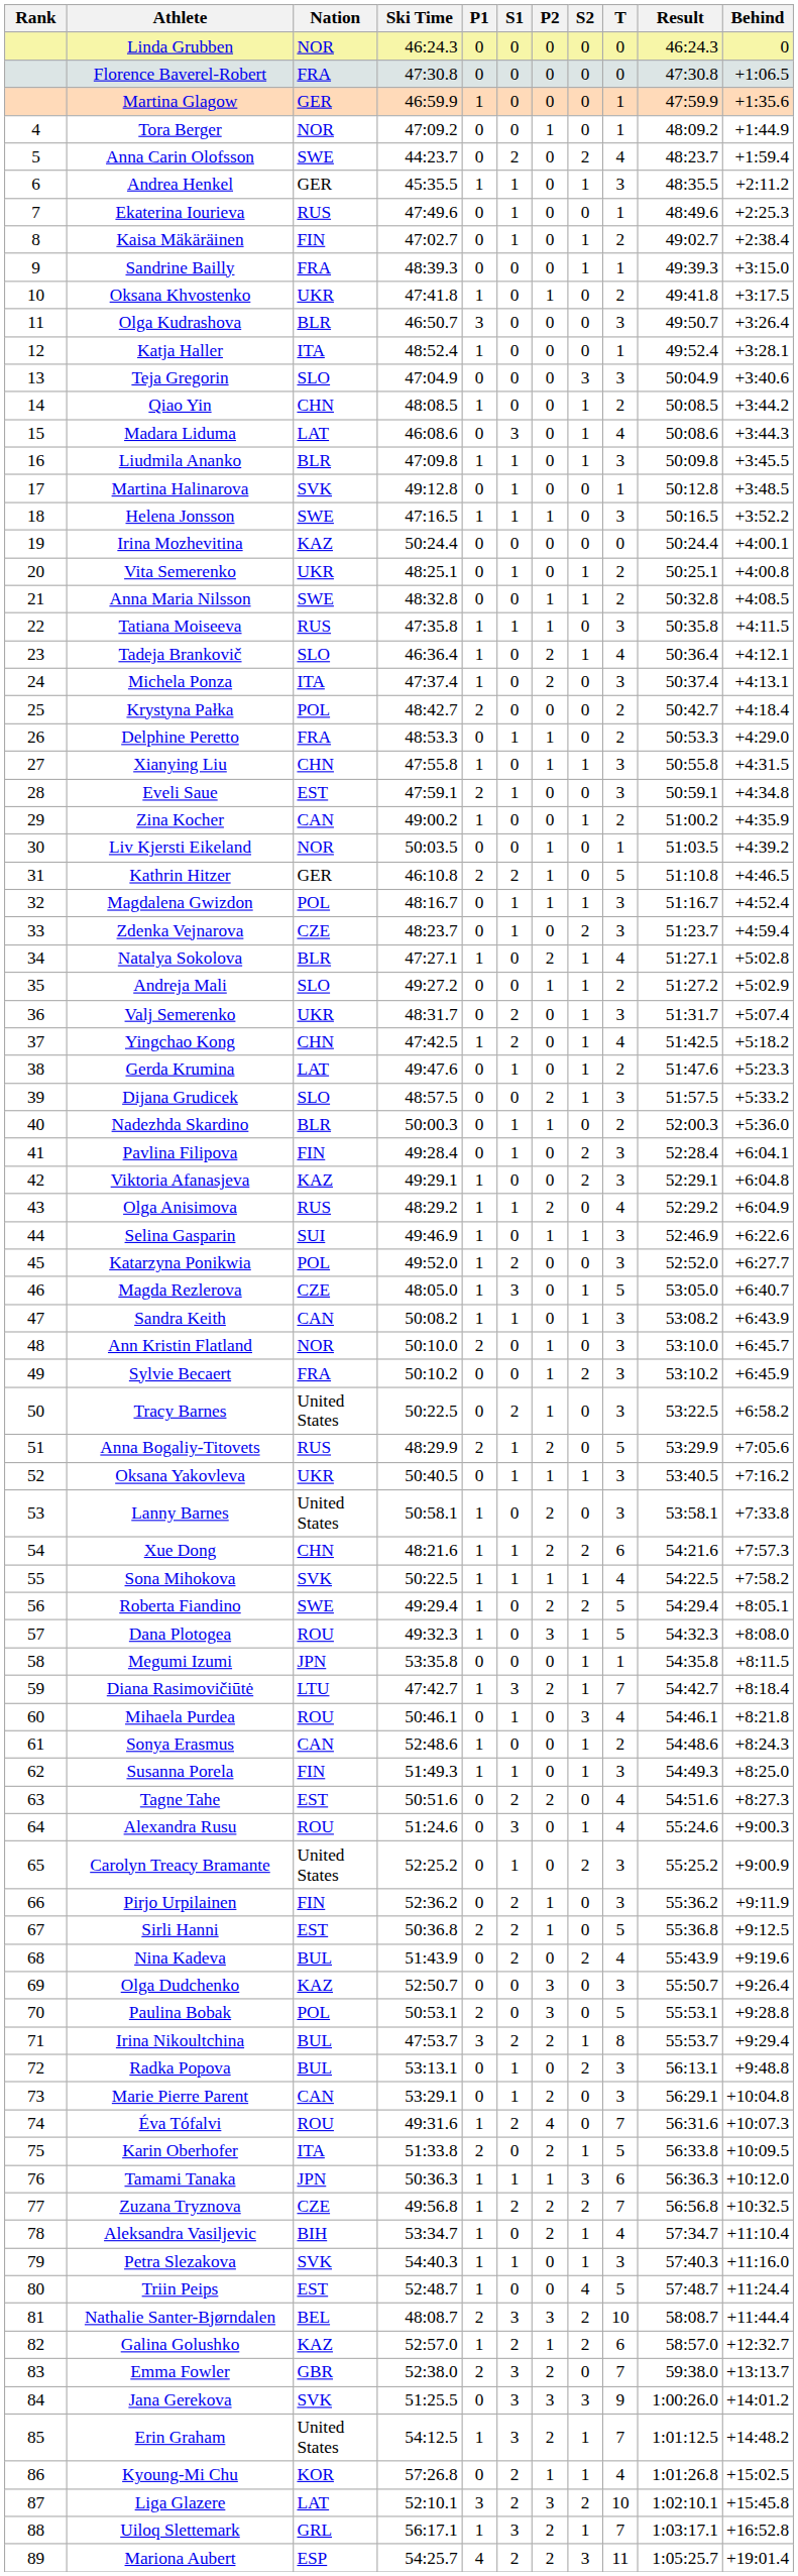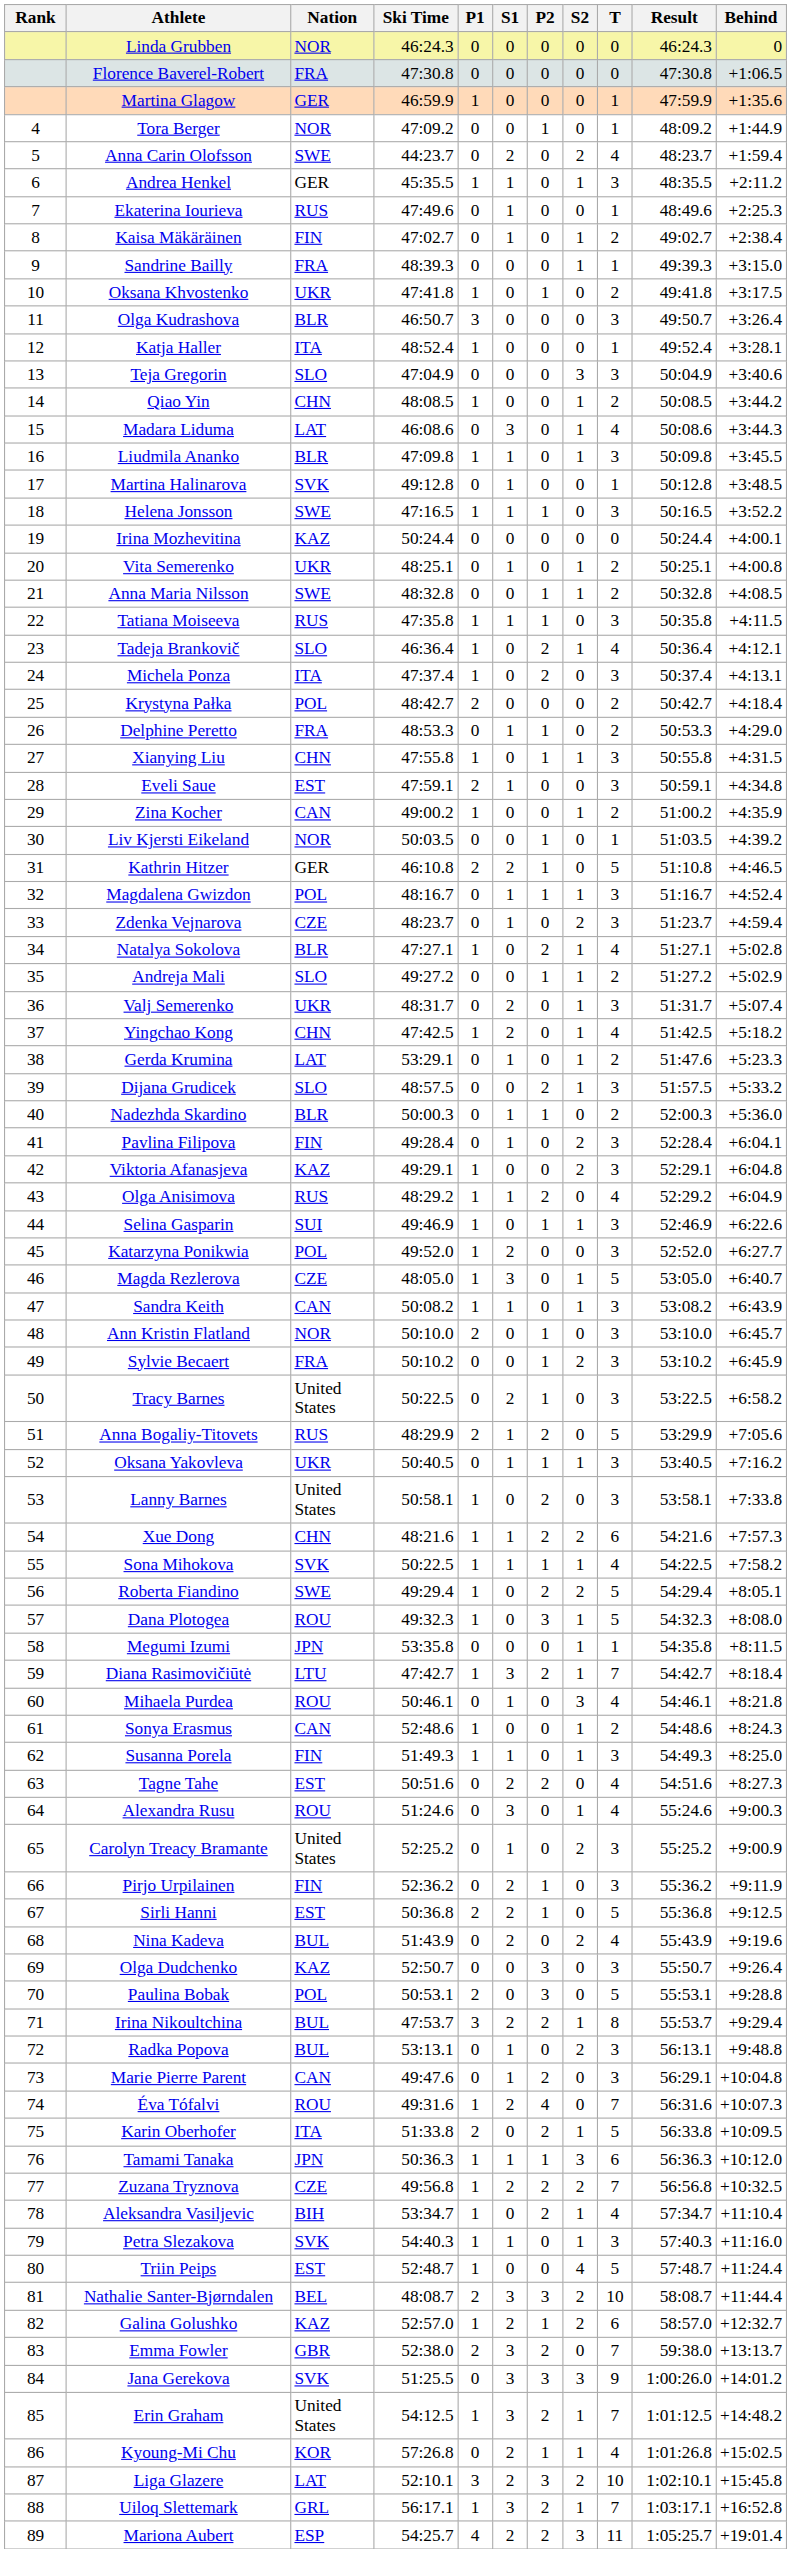Gerda Krumina | Ski Time: 49:47.6 -> 53:29.1
Marie Pierre Parent | Ski Time: 53:29.1 -> 49:47.6
